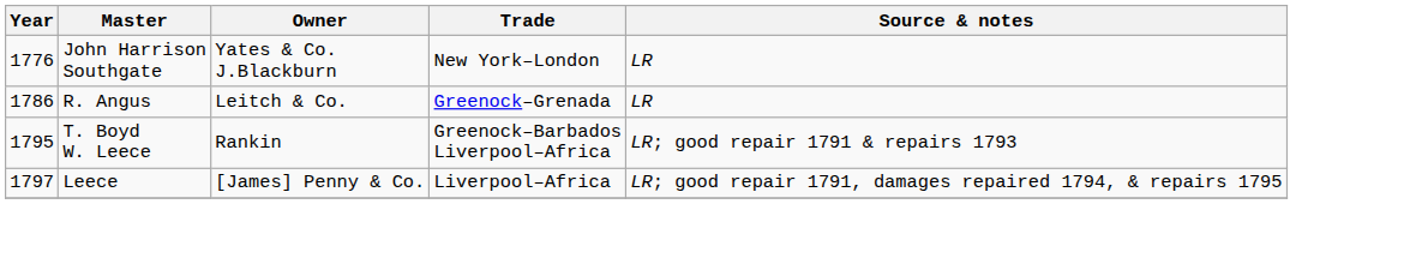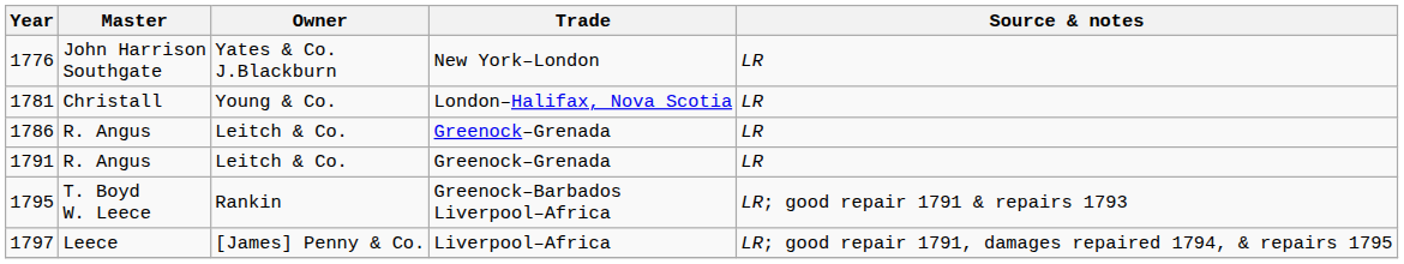+ row: 1781 | Christall | Young & Co. | London–Halifax, Nova Scotia | LR
+ row: 1791 | R. Angus | Leitch & Co. | Greenock–Grenada | LR
